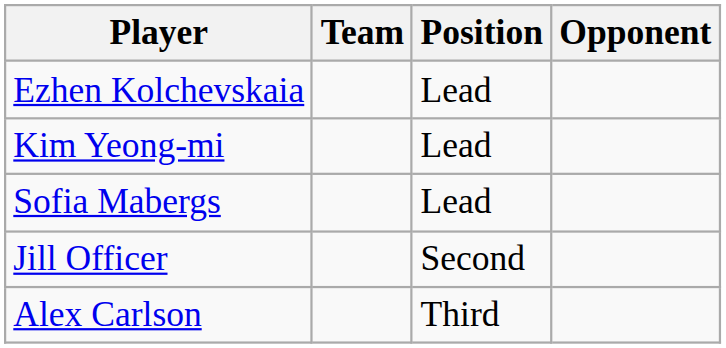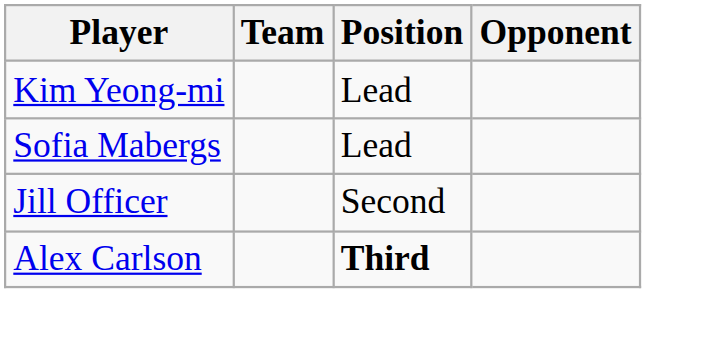- row: Ezhen Kolchevskaia | Lead
Alex Carlson | Position: normal -> bold
